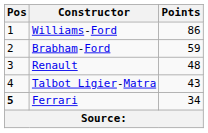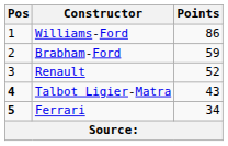Renault | Points: 48 -> 52
Talbot Ligier-Matra | Pos: normal -> bold
